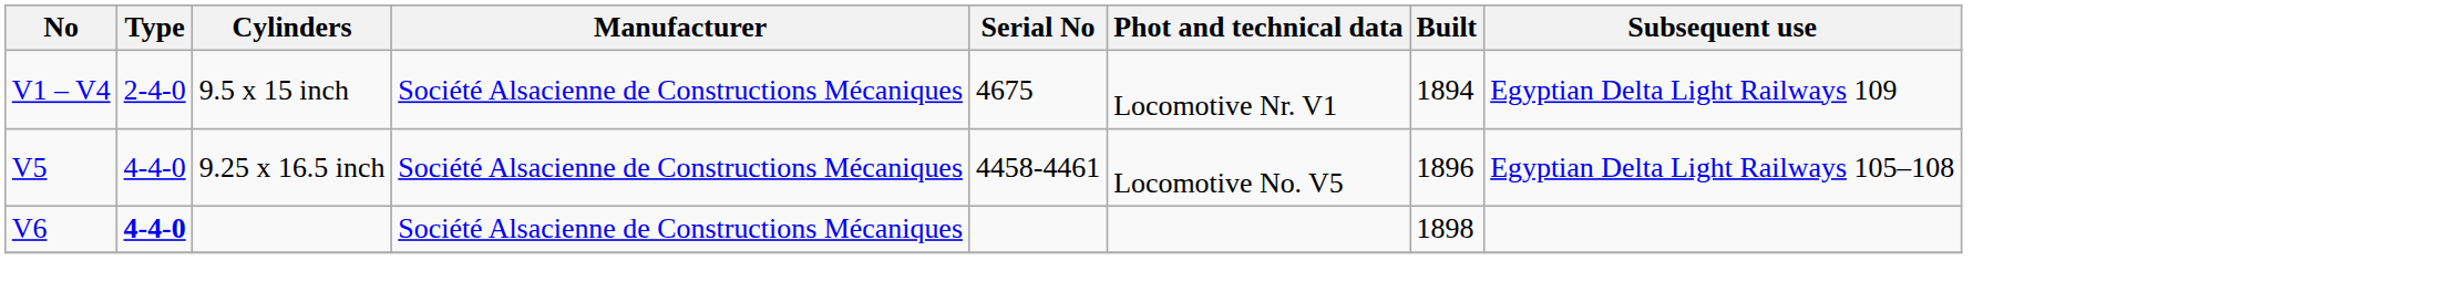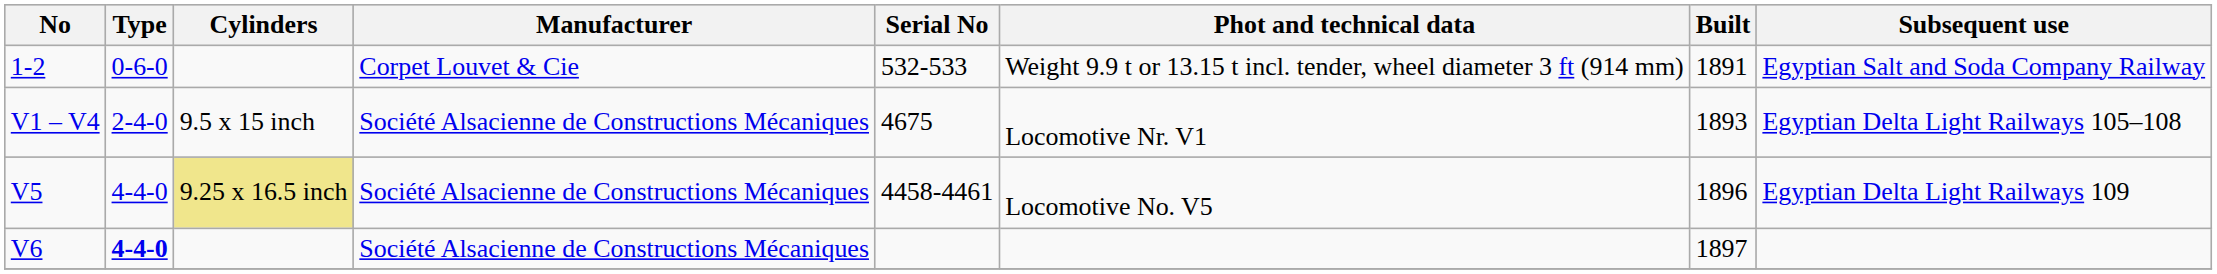+ row: 1-2 | 0-6-0 | Corpet Louvet & Cie | 532-533 | Weight 9.9 t or 13.15 t incl. tender, wheel diameter 3 ft (914 mm) | 1891 | Egyptian Salt and Soda Company Railway
V1 – V4 | Built: 1894 -> 1893
V1 – V4 | Subsequent use: Egyptian Delta Light Railways 109 -> Egyptian Delta Light Railways 105–108
V5 | Cylinders: no background -> khaki background
V5 | Subsequent use: Egyptian Delta Light Railways 105–108 -> Egyptian Delta Light Railways 109
V6 | Built: 1898 -> 1897
